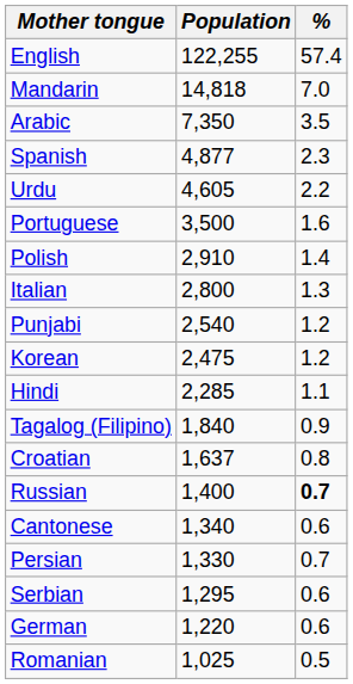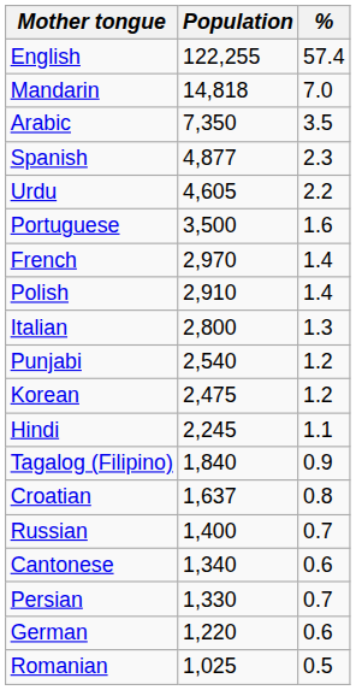+ row: French | 2,970 | 1.4
Hindi | Population: 2,285 -> 2,245
Russian | %: bold -> normal
- row: Serbian | 1,295 | 0.6
